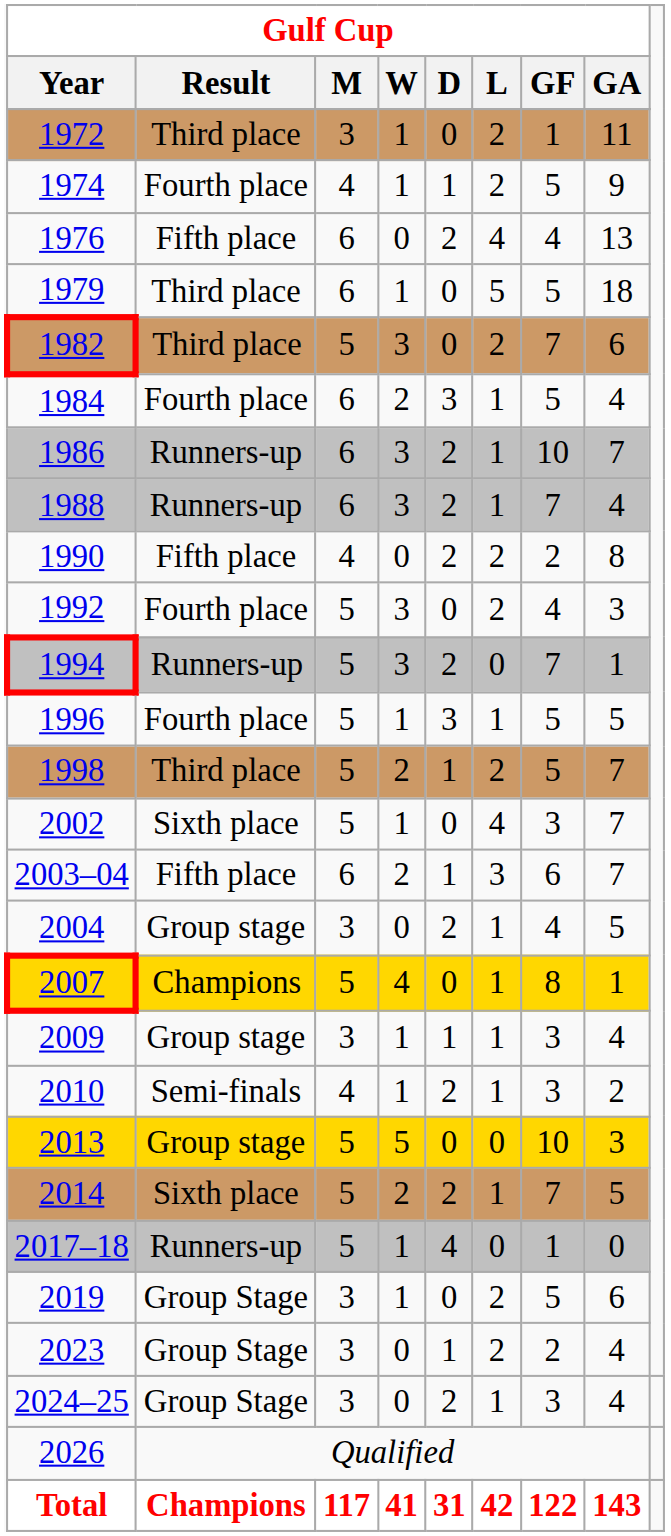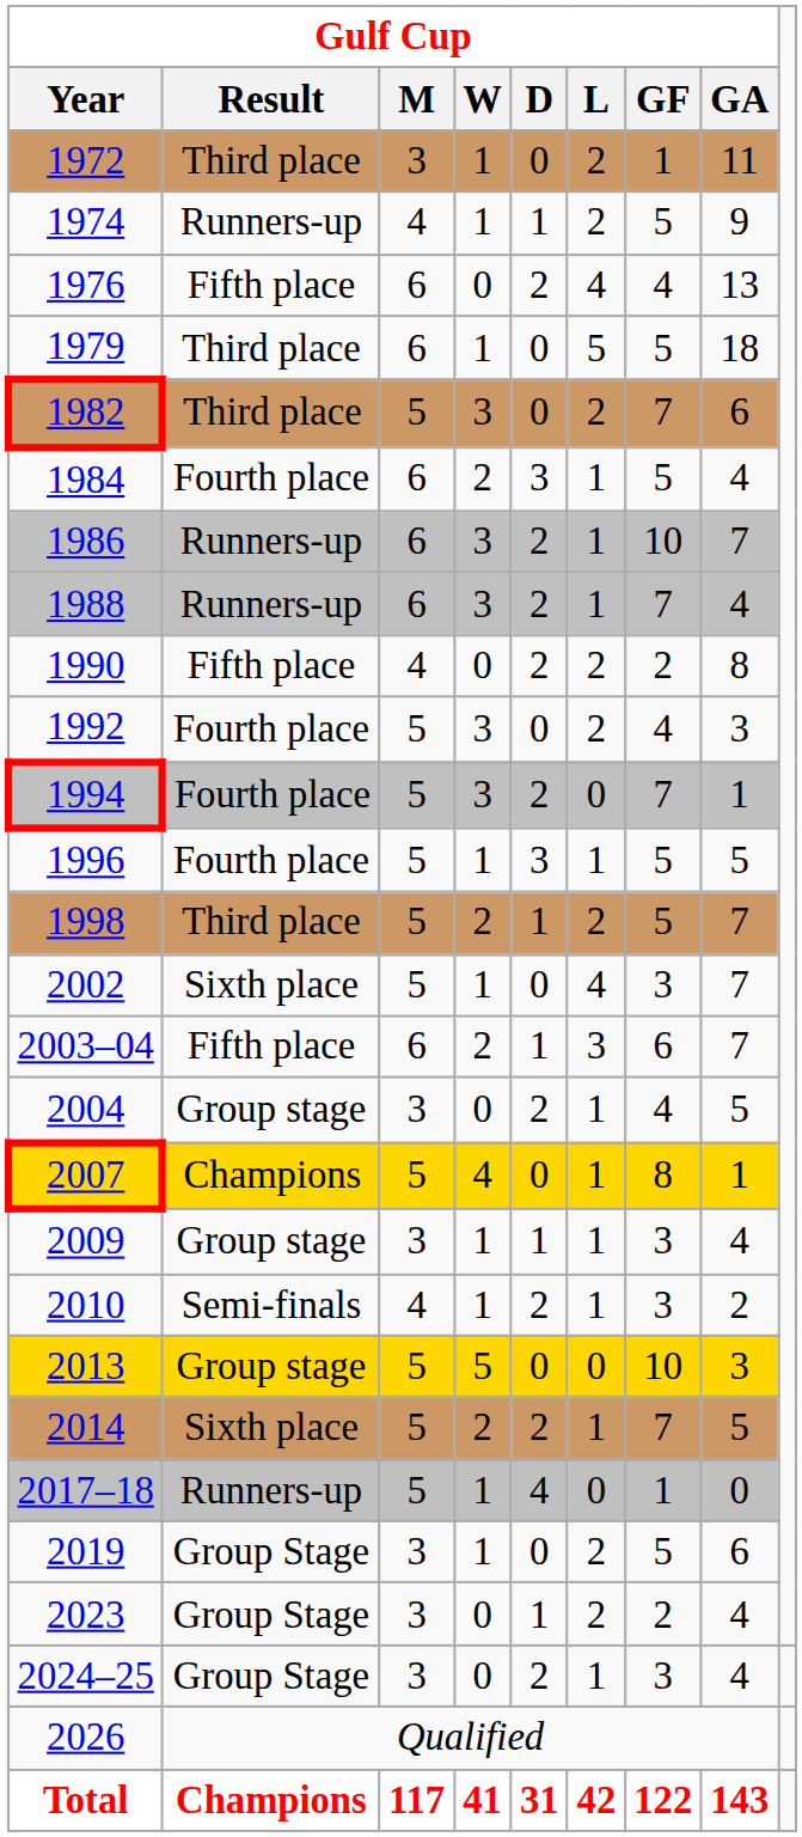1974 | Gulf Cup / Result: Fourth place -> Runners-up
1994 | Gulf Cup / Result: Runners-up -> Fourth place
